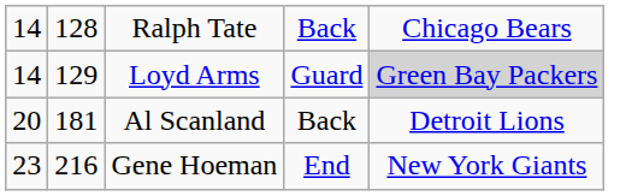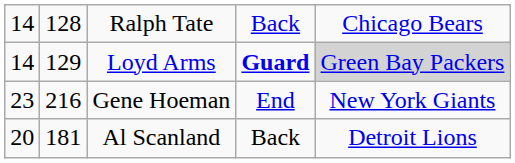Loyd Arms | column 4: normal -> bold
rows swapped: Al Scanland <-> Gene Hoeman
